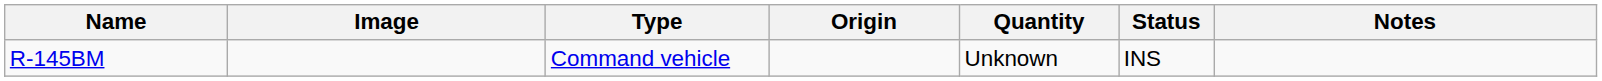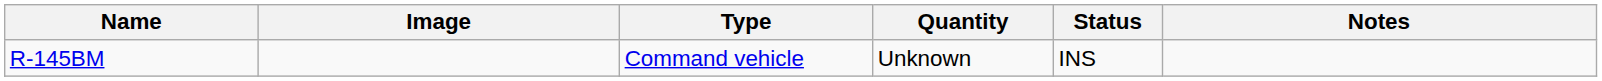- column: Origin
